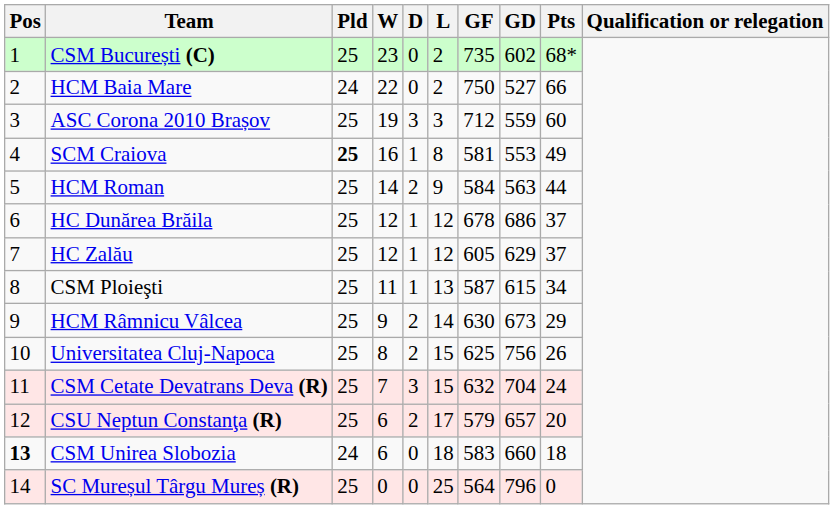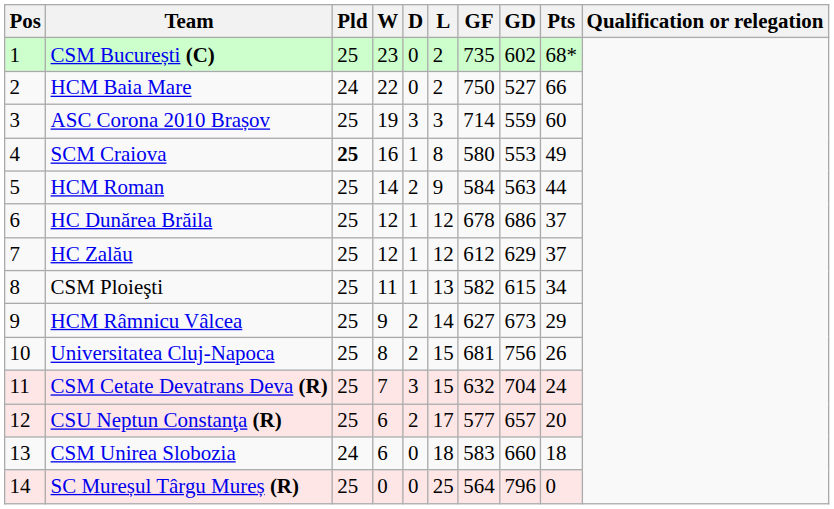ASC Corona 2010 Brașov | GF: 712 -> 714
SCM Craiova | GF: 581 -> 580
HC Zalău | GF: 605 -> 612
CSM Ploieşti | GF: 587 -> 582
HCM Râmnicu Vâlcea | GF: 630 -> 627
Universitatea Cluj-Napoca | GF: 625 -> 681
CSU Neptun Constanţa (R) | GF: 579 -> 577
CSM Unirea Slobozia | Pos: bold -> normal
